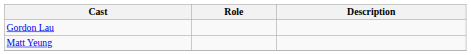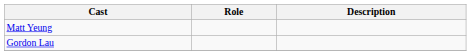rows swapped: Matt Yeung <-> Gordon Lau
